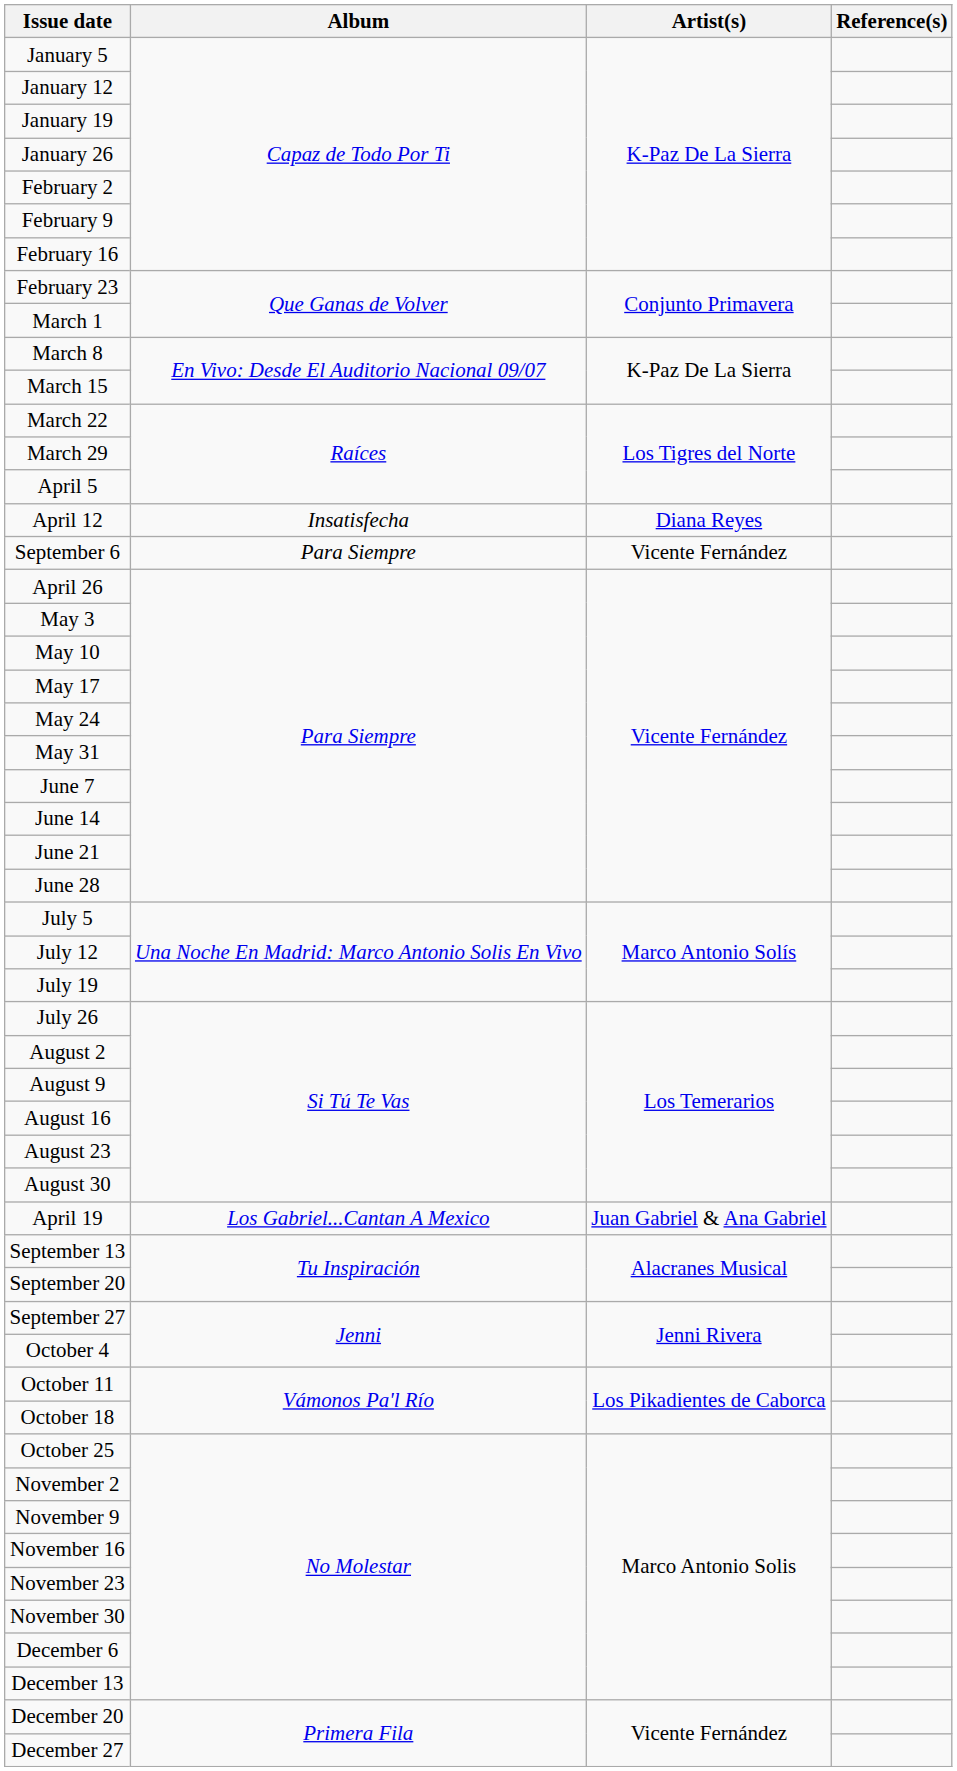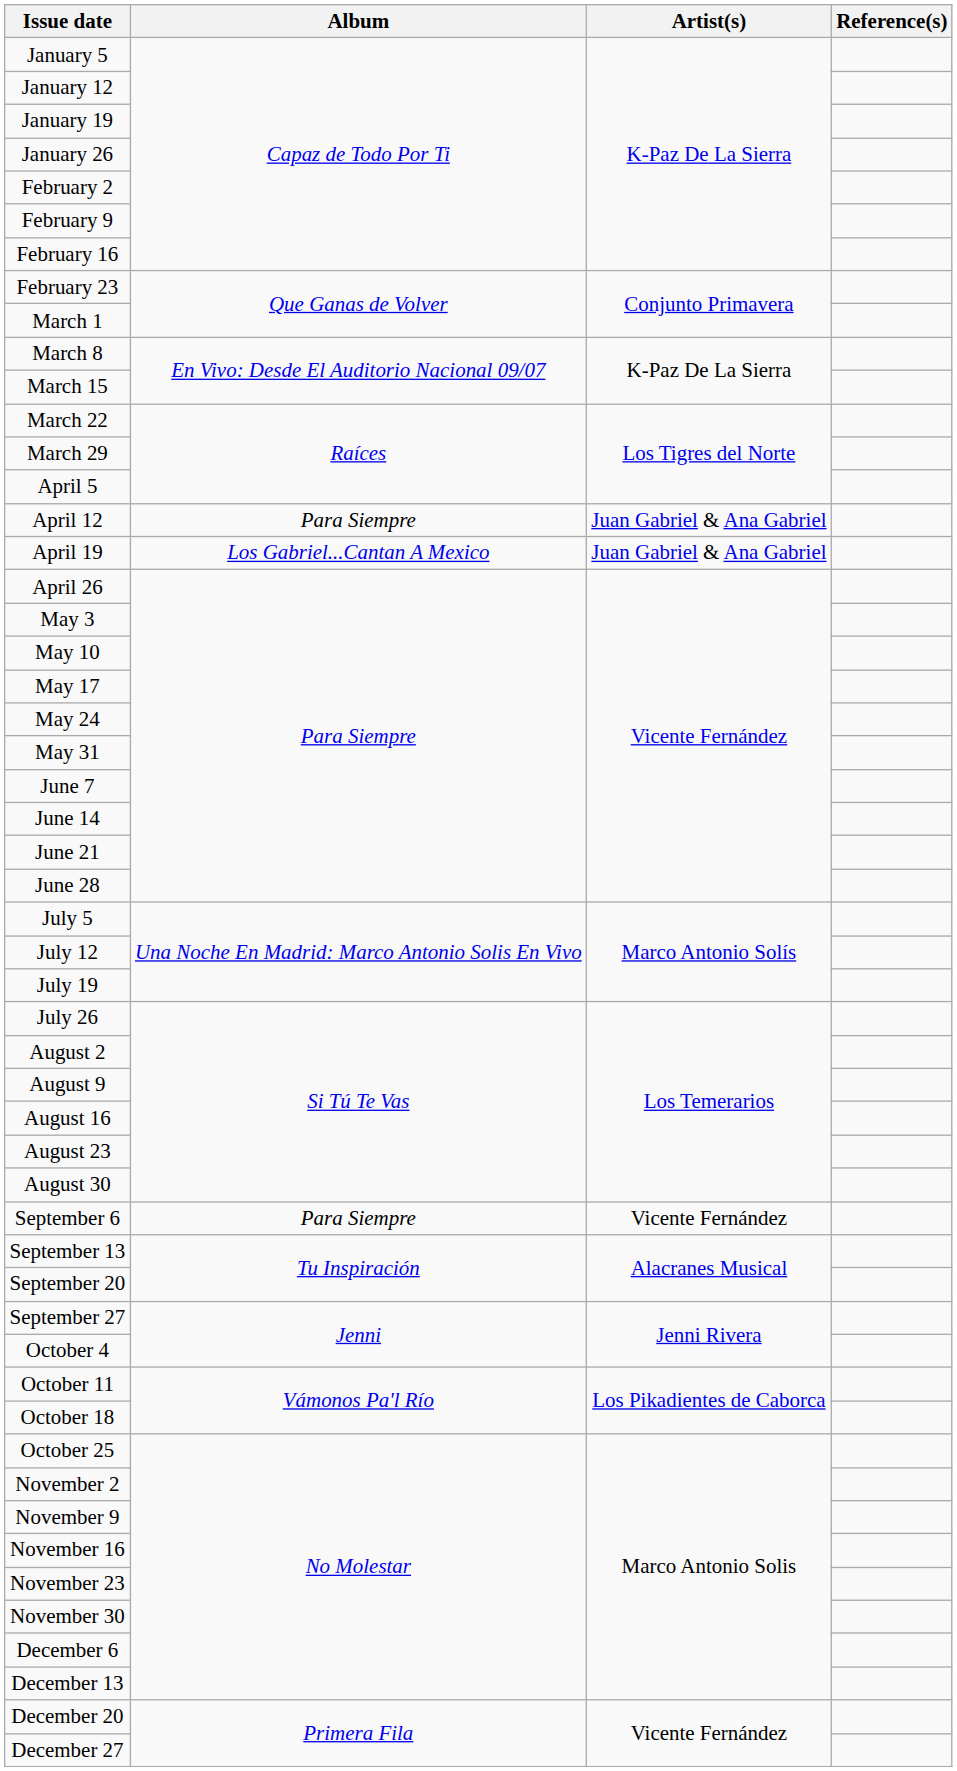April 12 | Album: Insatisfecha -> Para Siempre
April 12 | Artist(s): Diana Reyes -> Juan Gabriel & Ana Gabriel
rows swapped: April 19 <-> September 6
